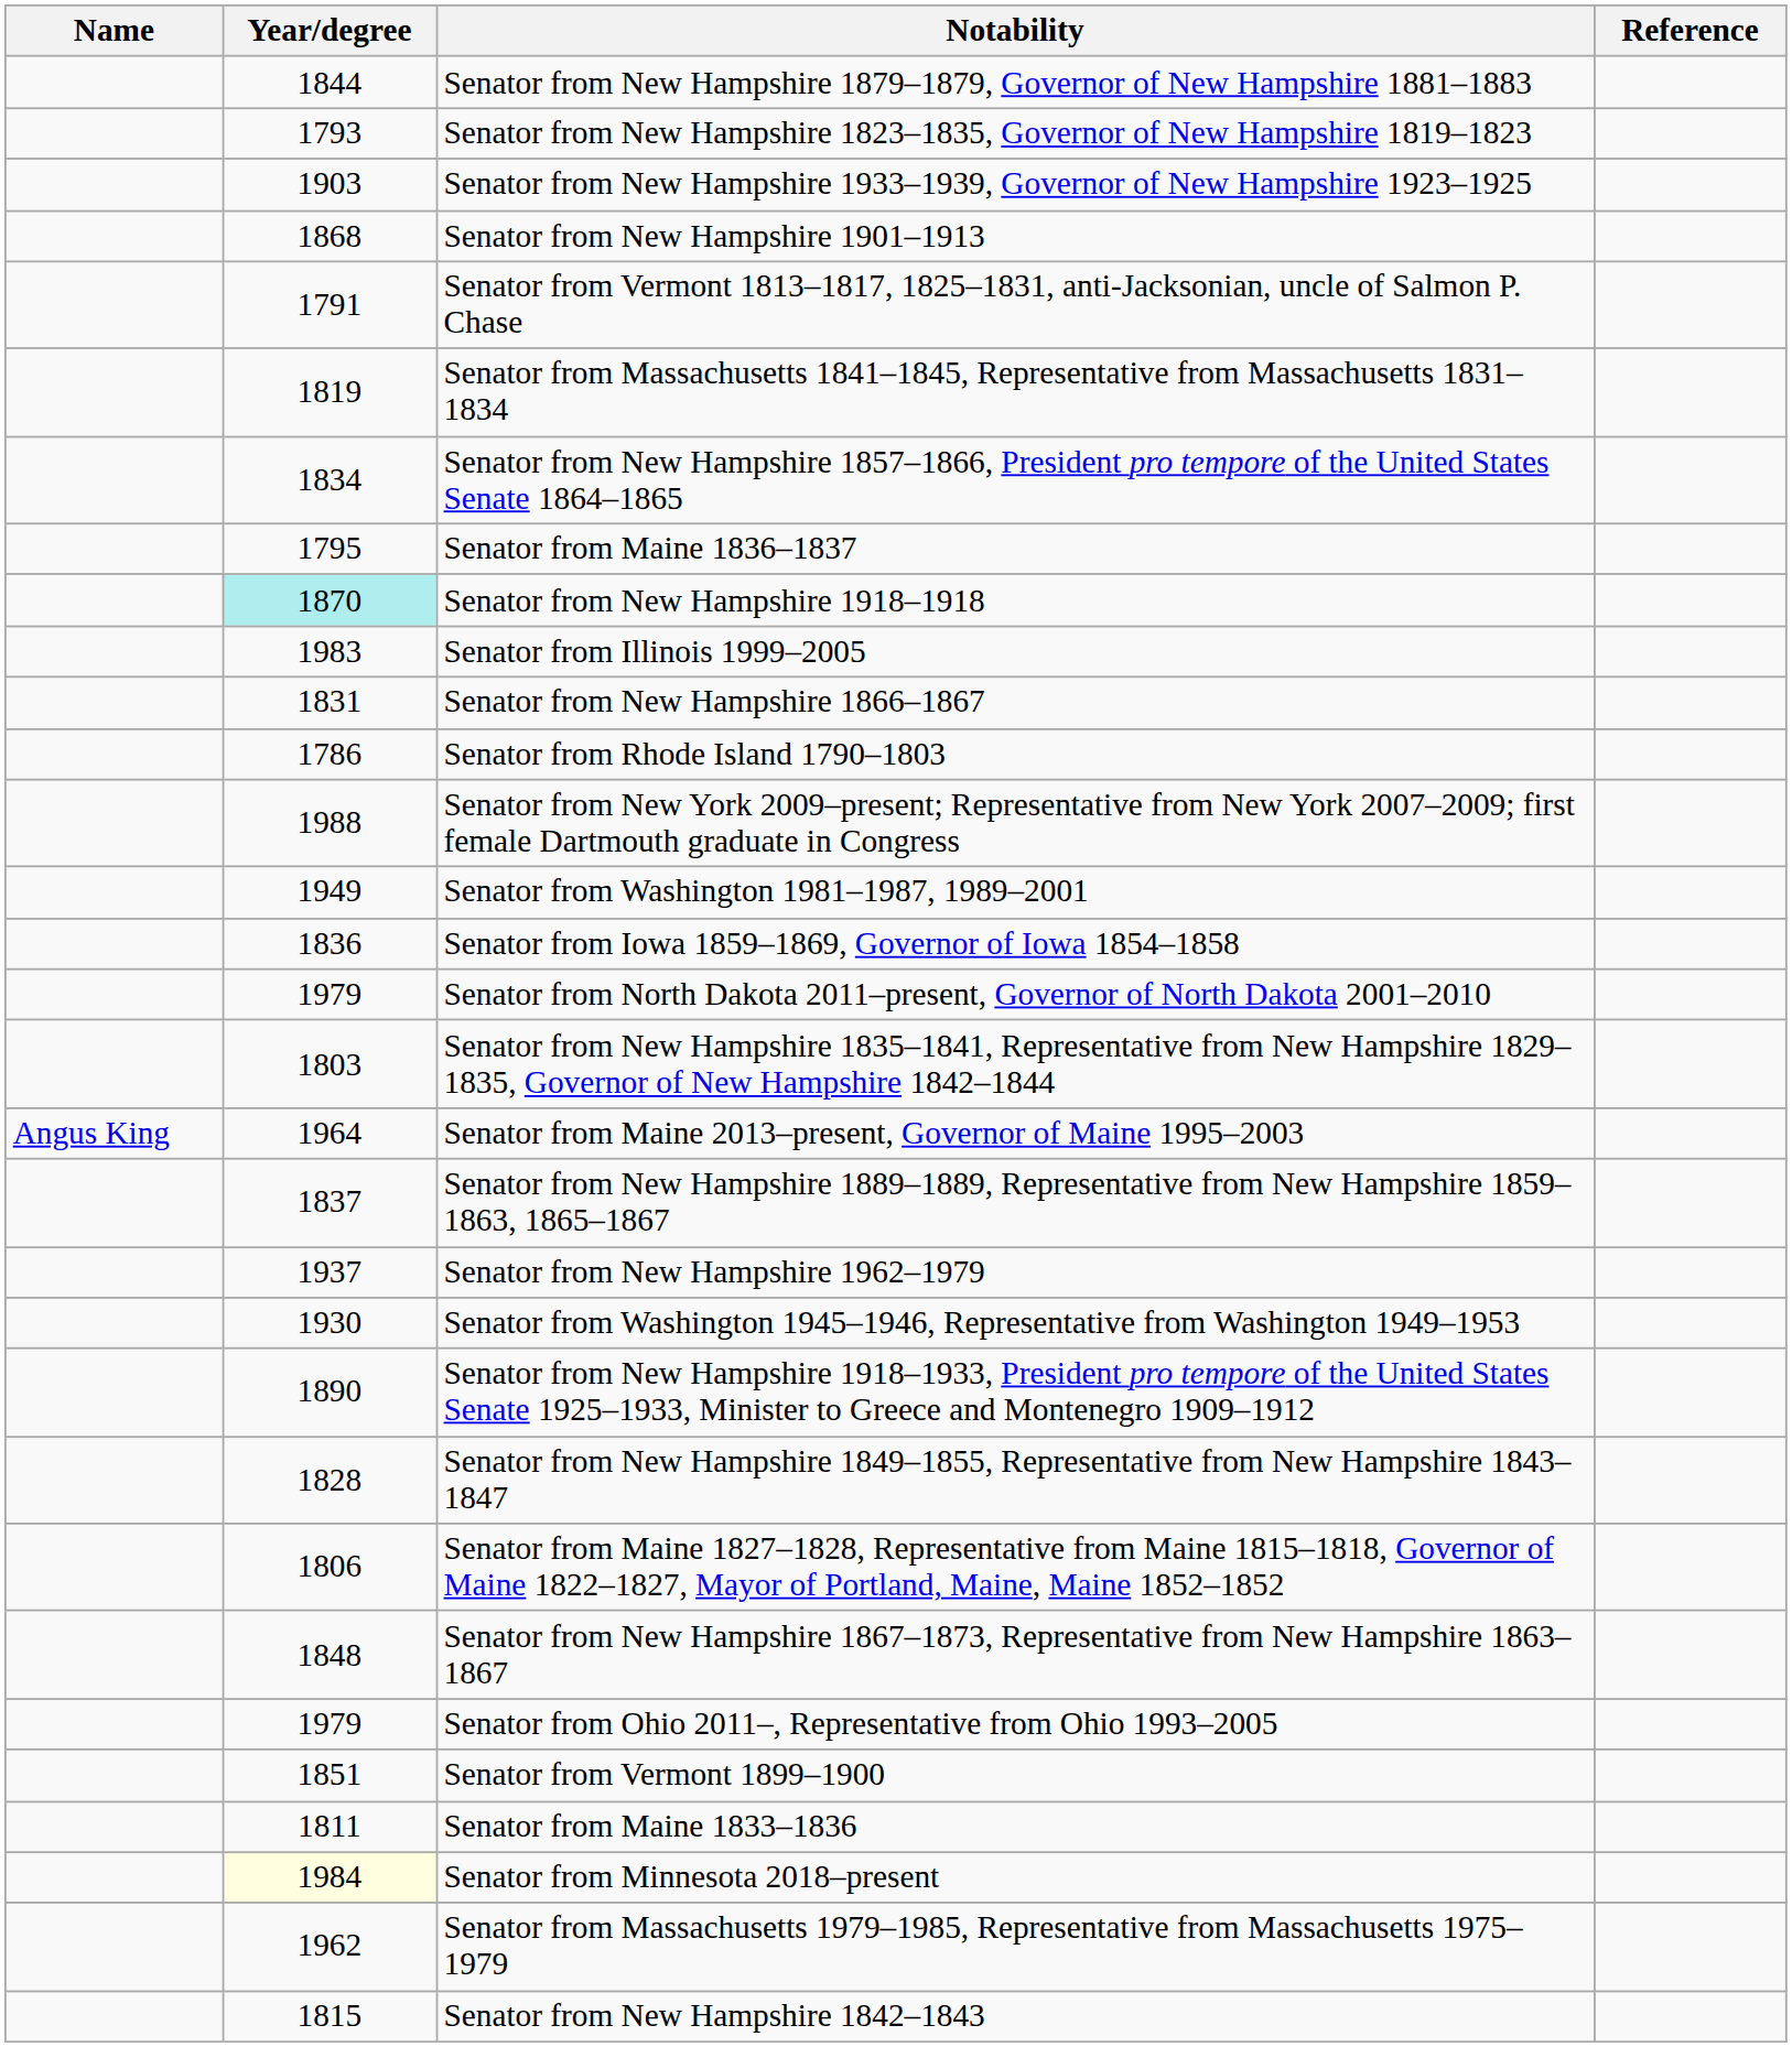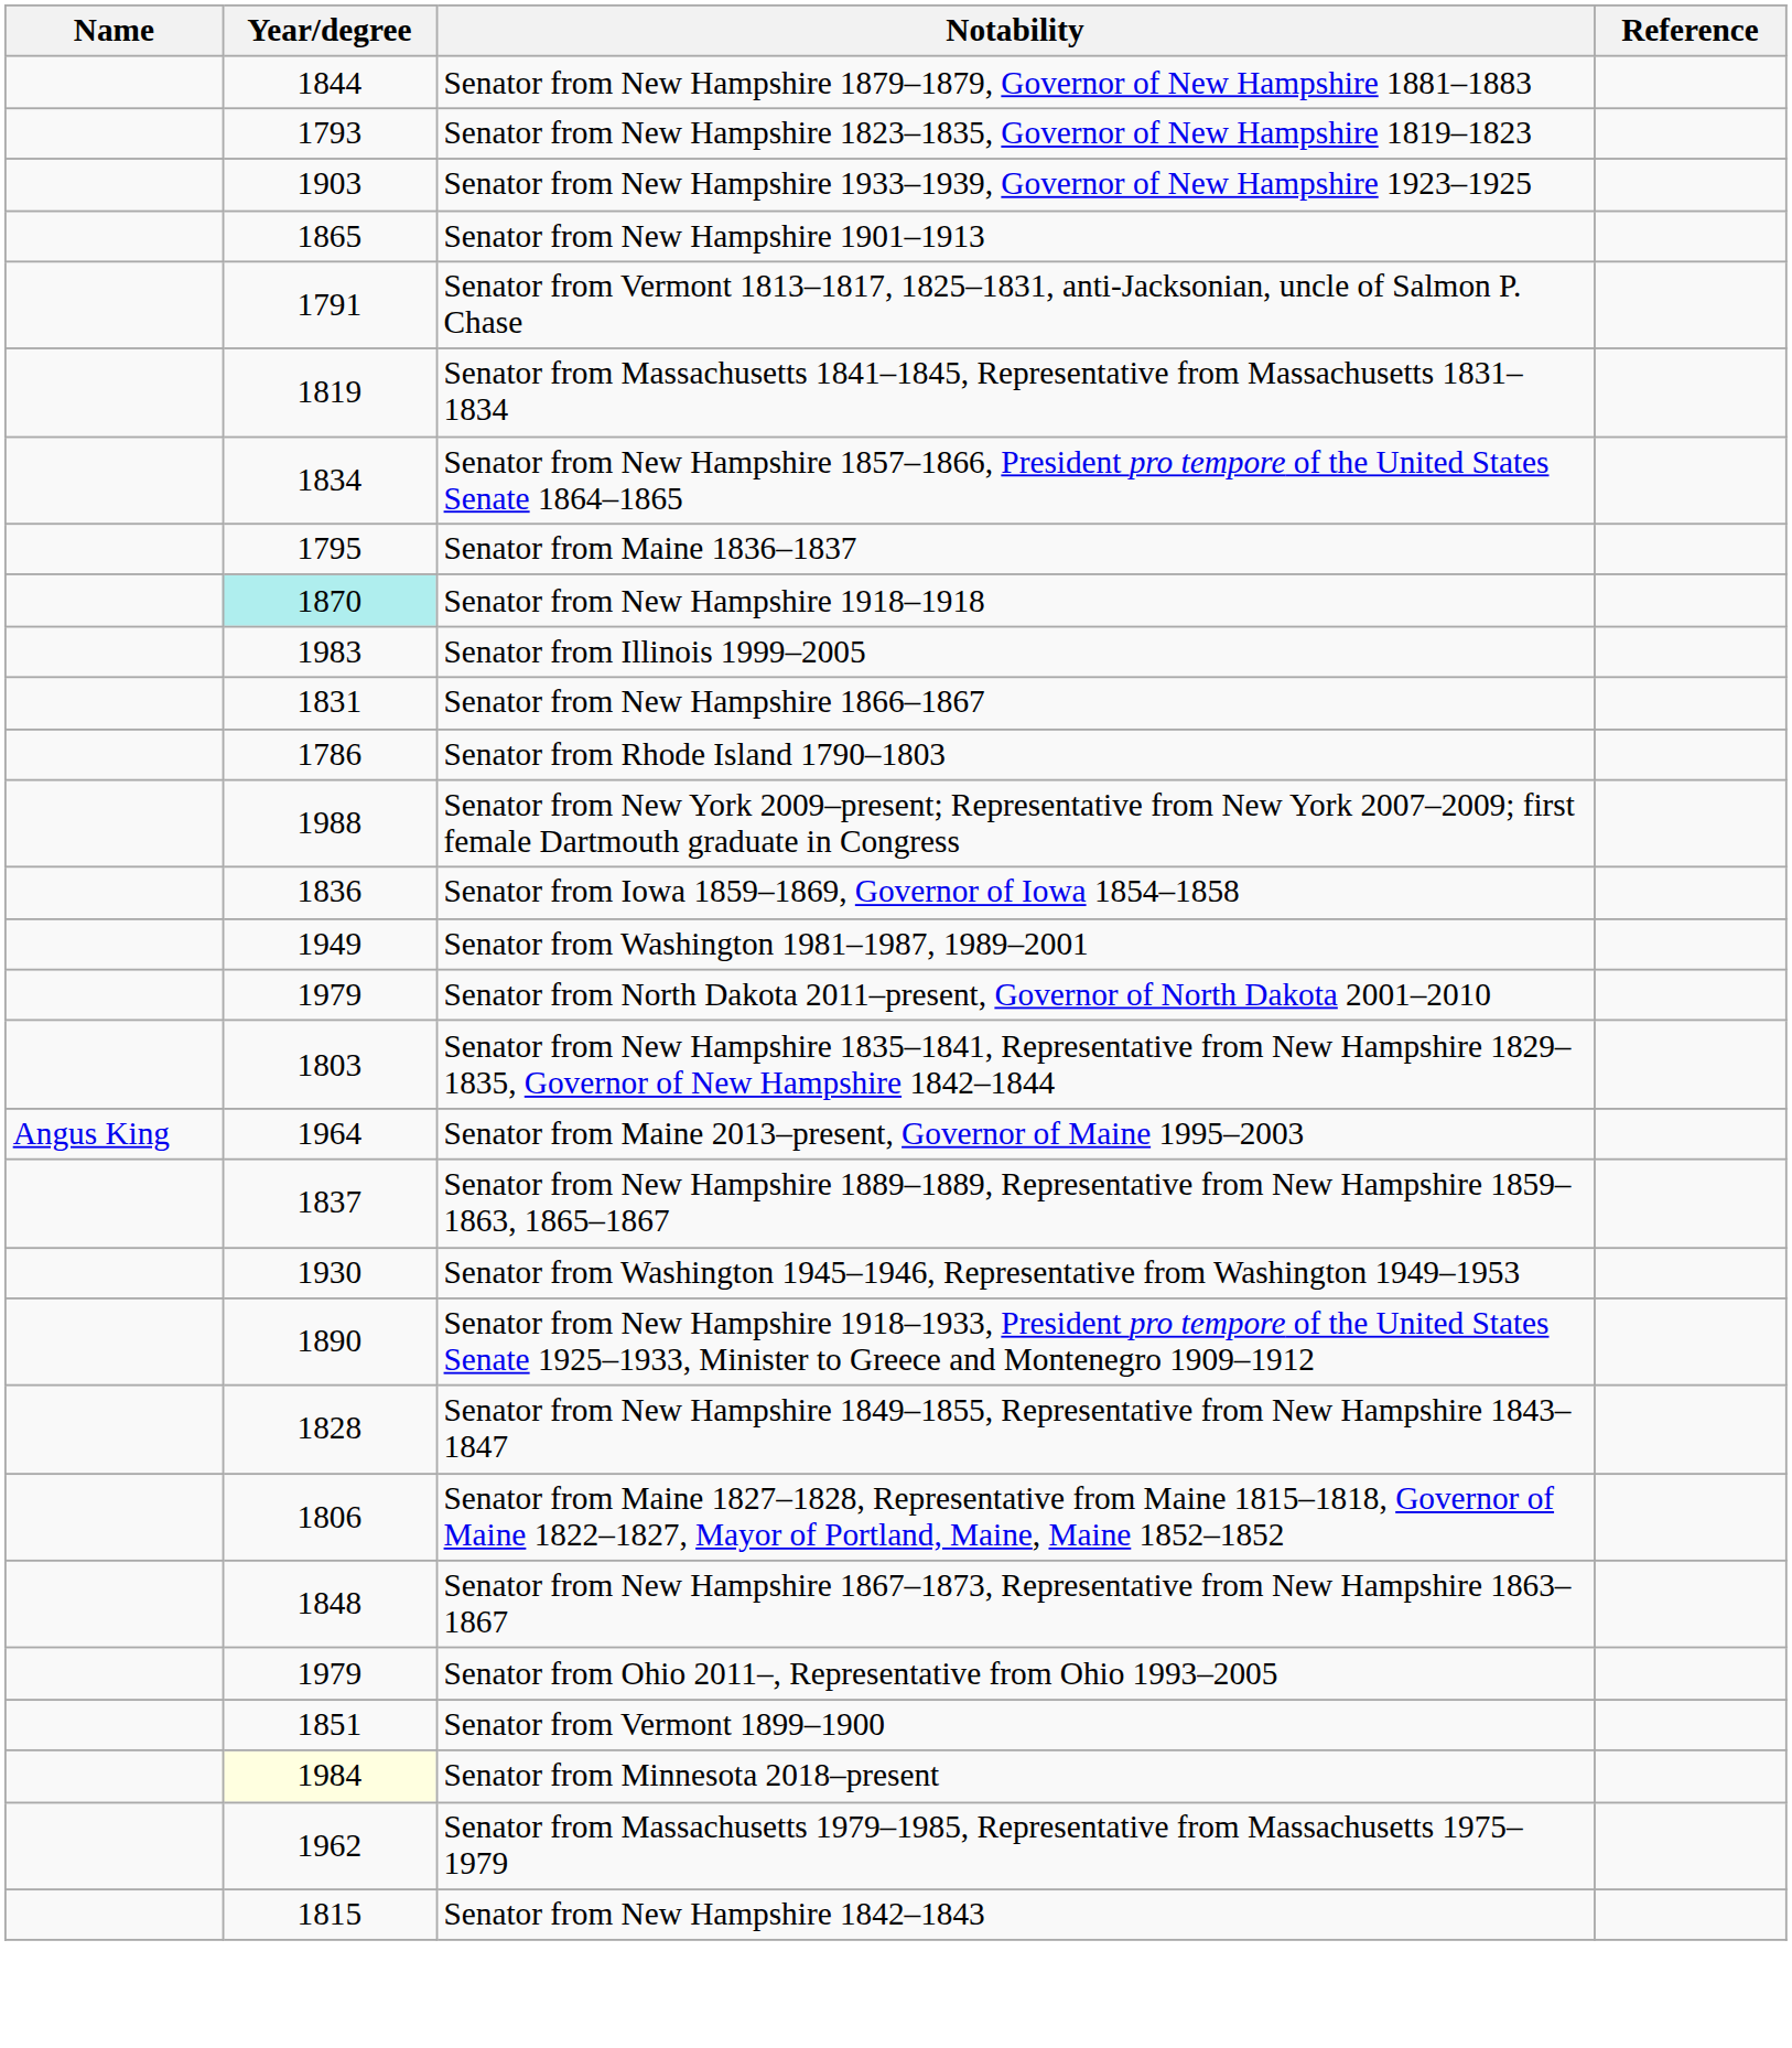Senator from New Hampshire 1901–1913 | Year/degree: 1868 -> 1865
rows swapped: Senator from Washington 1981–1987, 1989–2001 <-> Senator from Iowa 1859–1869, Governor of Iowa 1854–1858
- row: 1937 | Senator from New Hampshire 1962–1979
- row: 1811 | Senator from Maine 1833–1836
